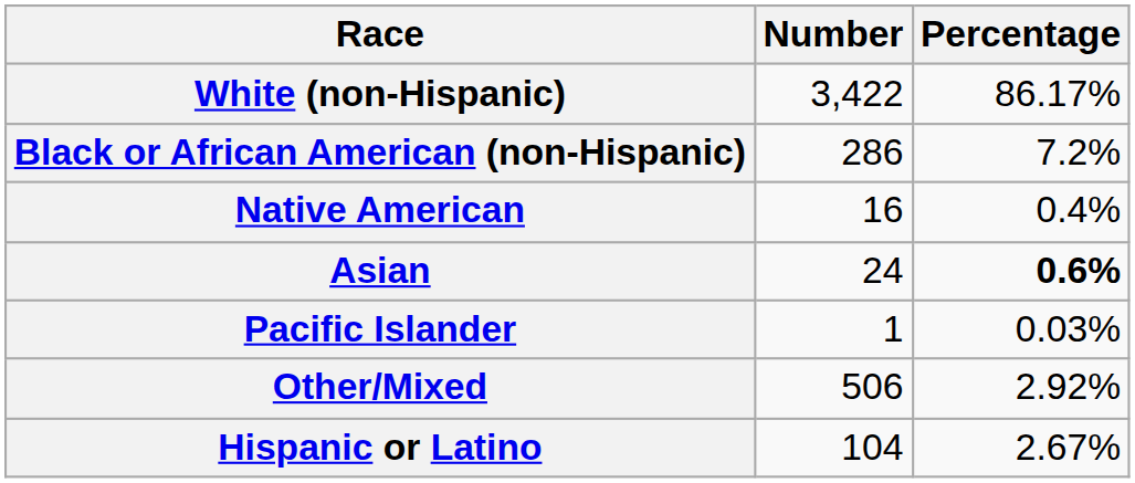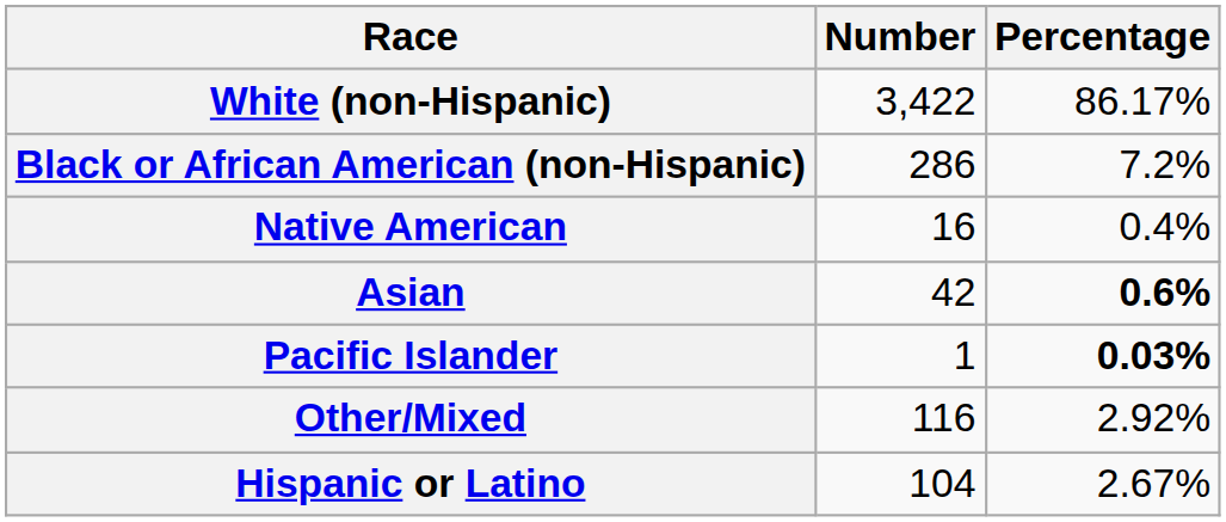Asian | Number: 24 -> 42
Pacific Islander | Percentage: normal -> bold
Other/Mixed | Number: 506 -> 116
